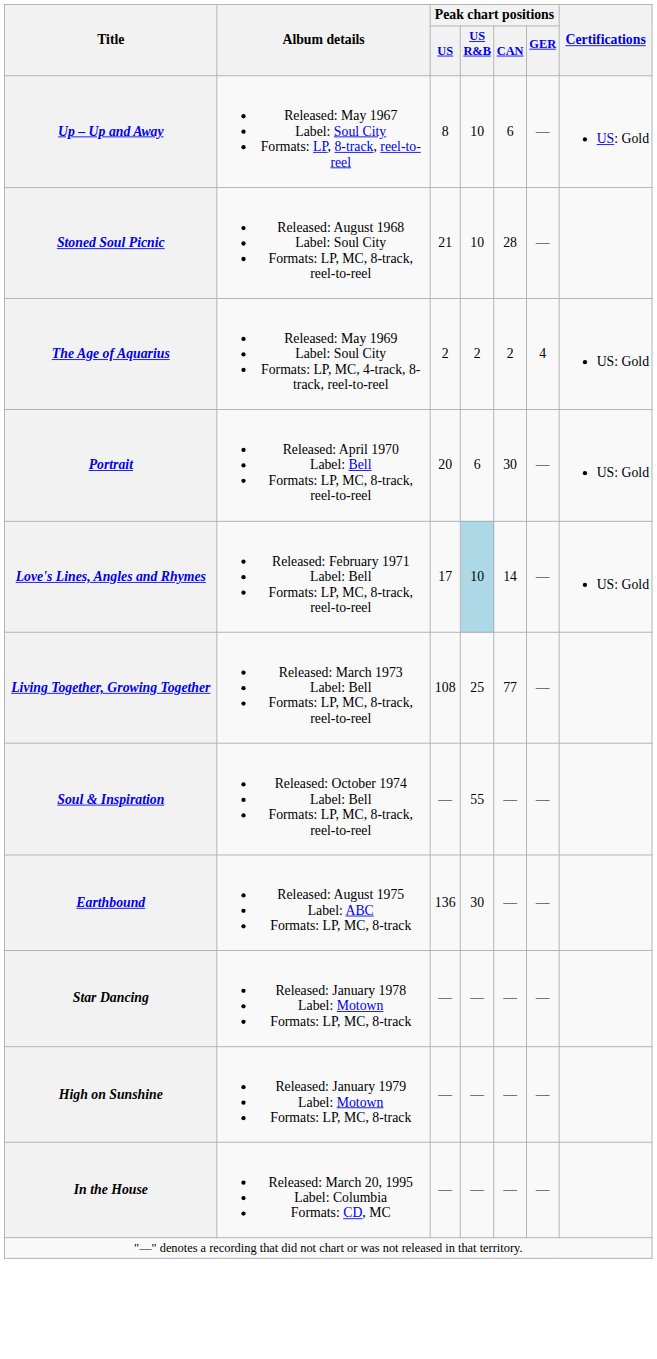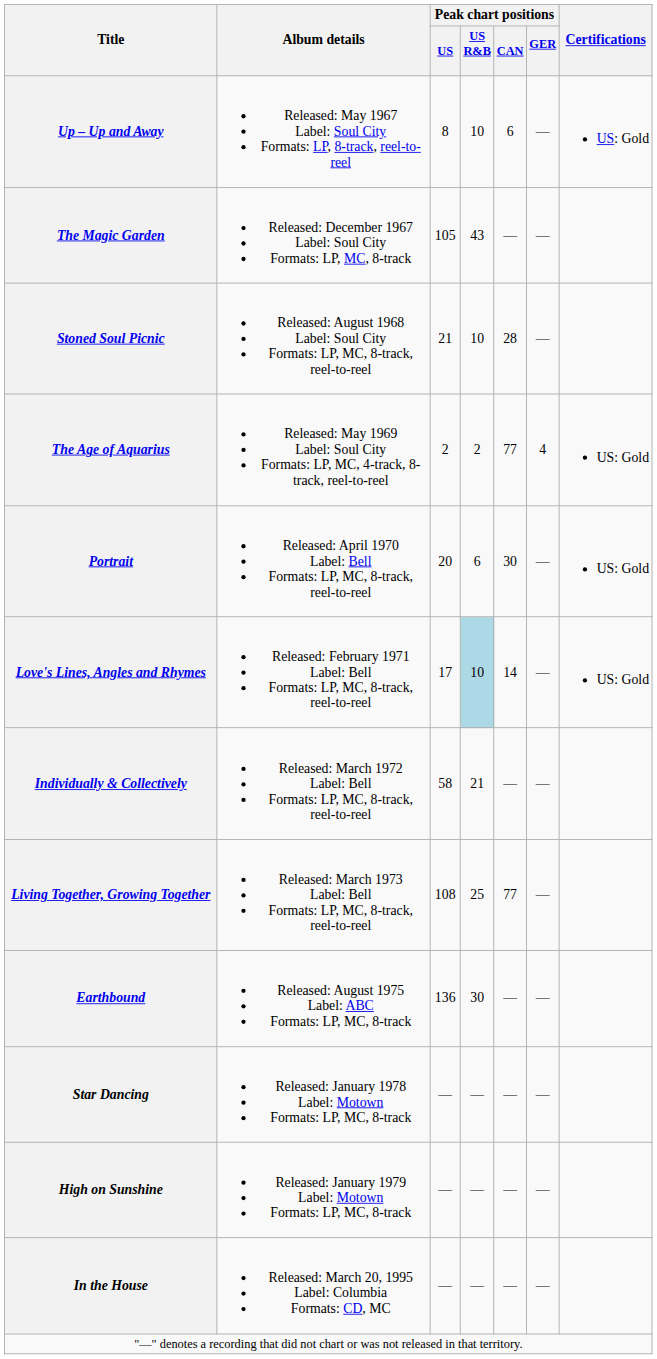+ row: The Magic Garden | Released: December 1967 Label: Soul City Formats: LP, MC, 8-track | 105 | 43 | — | —
The Age of Aquarius | Peak chart positions / CAN: 2 -> 77
+ row: Individually & Collectively | Released: March 1972 Label: Bell Formats: LP, MC, 8-track, reel-to-reel | 58 | 21 | — | —
- row: Soul & Inspiration | Released: October 1974 Label: Bell Formats: LP, MC, 8-track, reel-to-reel | — | 55 | — | —
